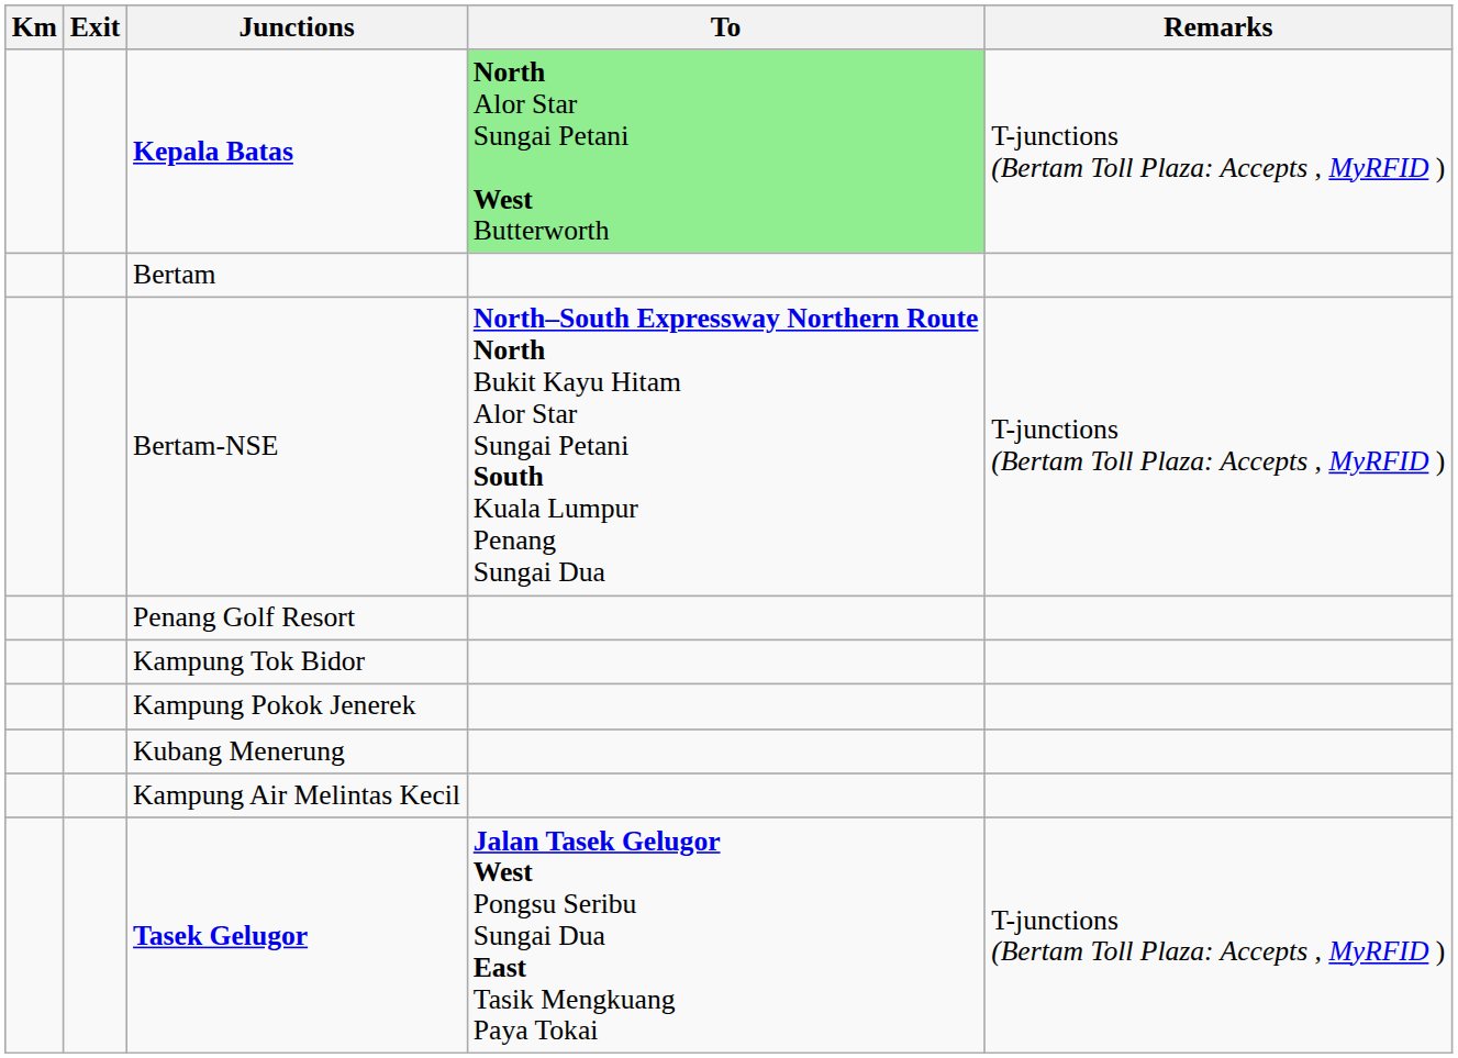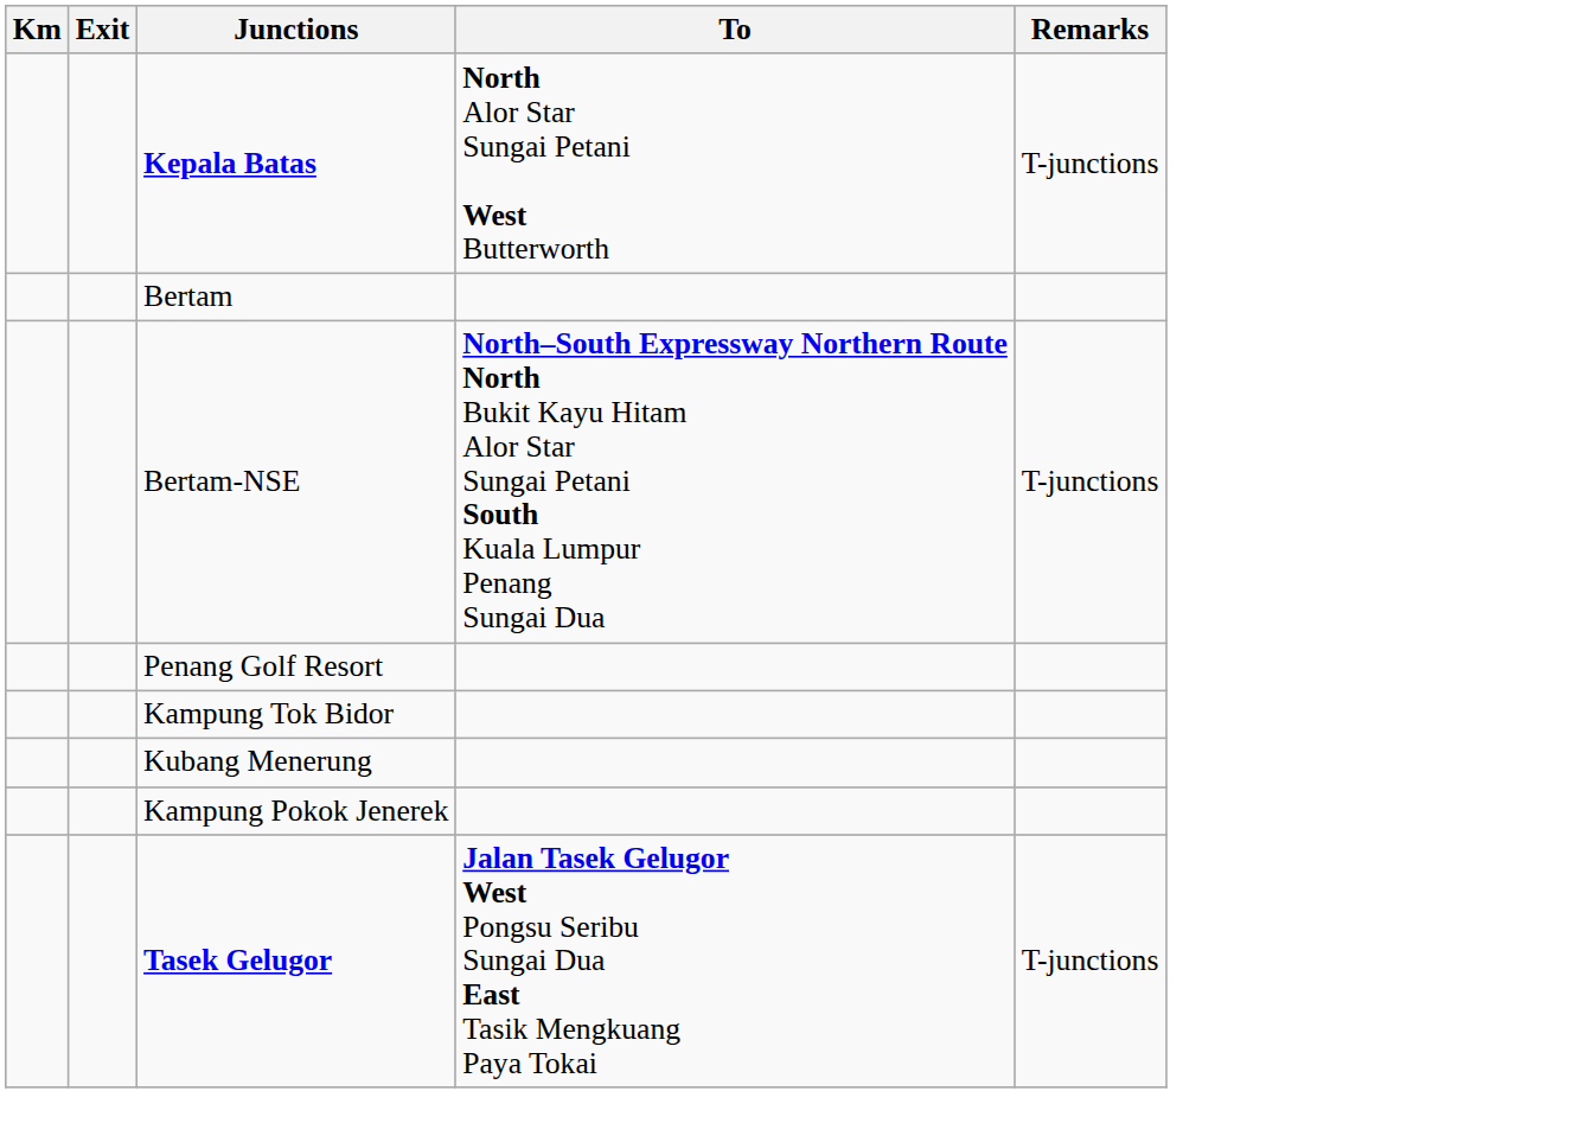Kepala Batas | To: lightgreen background -> no background
Kepala Batas | Remarks: T-junctions (Bertam Toll Plaza: Accepts , MyRFID ) -> T-junctions
Bertam-NSE | Remarks: T-junctions (Bertam Toll Plaza: Accepts , MyRFID ) -> T-junctions
rows swapped: Kampung Pokok Jenerek <-> Kubang Menerung
- row: Kampung Air Melintas Kecil
Tasek Gelugor | Remarks: T-junctions (Bertam Toll Plaza: Accepts , MyRFID ) -> T-junctions
